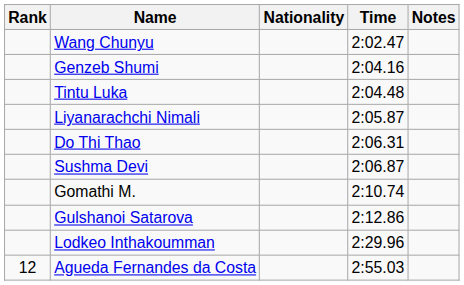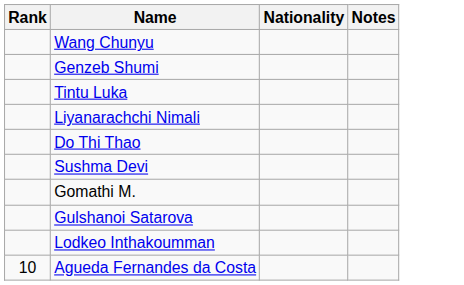- column: Time | 2:02.47 | 2:04.16 | 2:04.48 | 2:05.87 | 2:06.31 | 2:06.87 | 2:10.74 | 2:12.86 | 2:29.96 | 2:55.03
Agueda Fernandes da Costa | Rank: 12 -> 10
